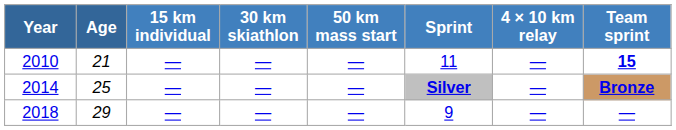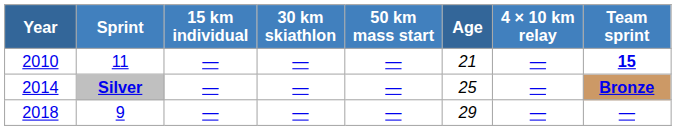columns swapped: Age <-> Sprint
